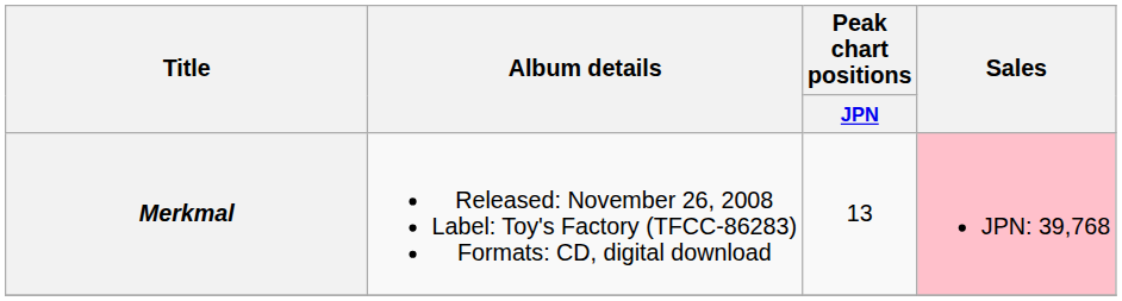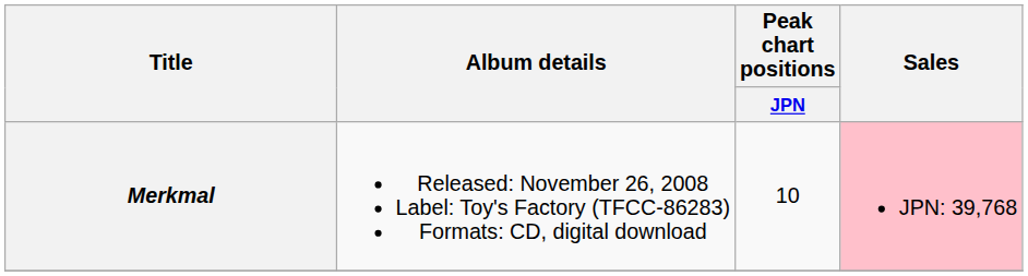Merkmal | Peak chart positions / JPN: 13 -> 10
